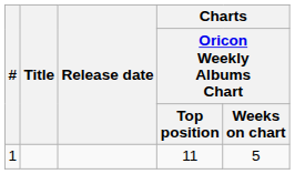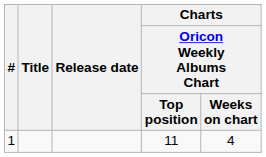1 | Charts / Oricon Weekly Albums Chart / Weeks on chart: 5 -> 4
